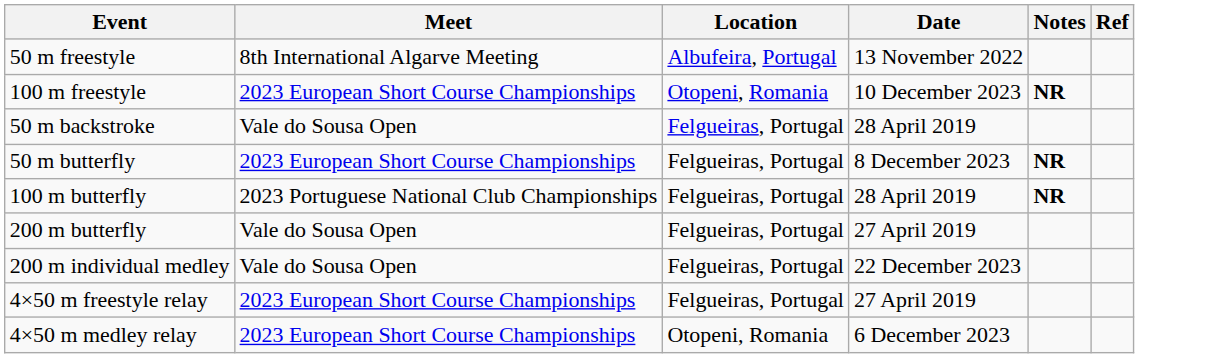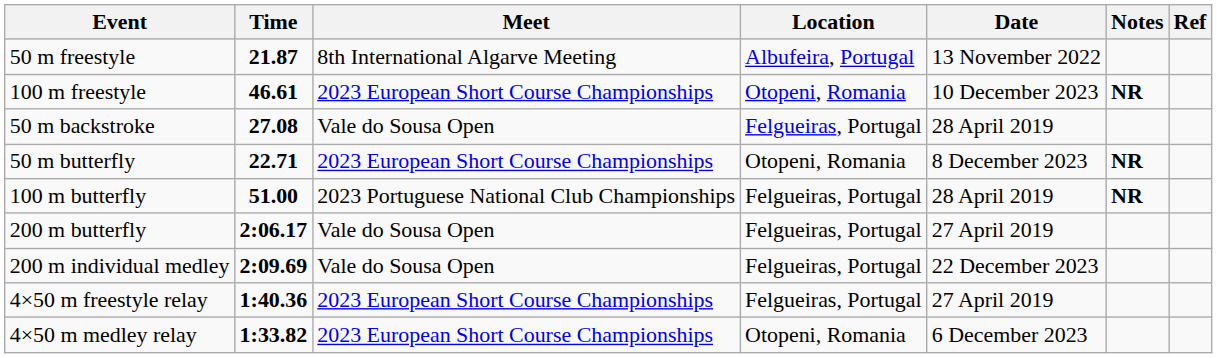+ column: Time | 21.87 | 46.61 | 27.08 | 22.71 | 51.00 | 2:06.17 | 2:09.69 | 1:40.36 | 1:33.82
50 m butterfly | Location: Felgueiras, Portugal -> Otopeni, Romania
